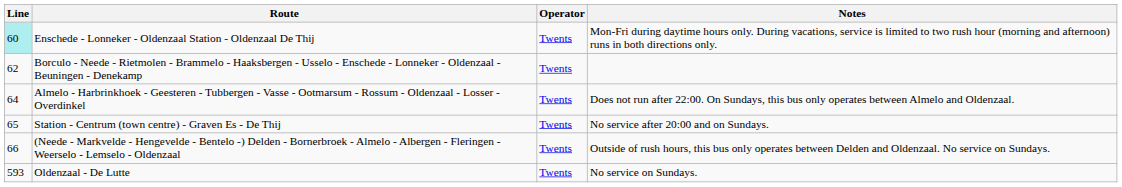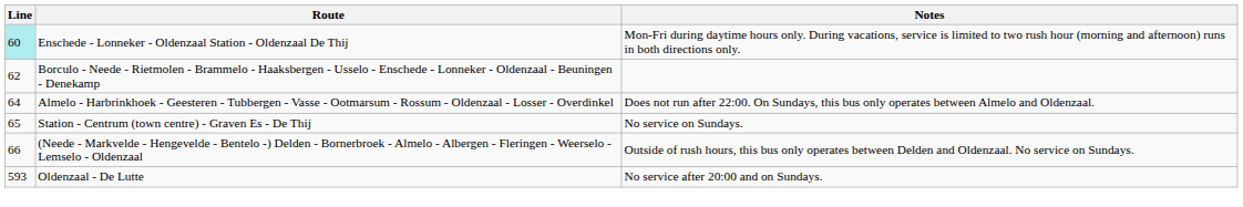- column: Operator | Twents | Twents | Twents | Twents | Twents | Twents
Station - Centrum (town centre) - Graven Es - De Thij | Notes: No service after 20:00 and on Sundays. -> No service on Sundays.
Oldenzaal - De Lutte | Notes: No service on Sundays. -> No service after 20:00 and on Sundays.
